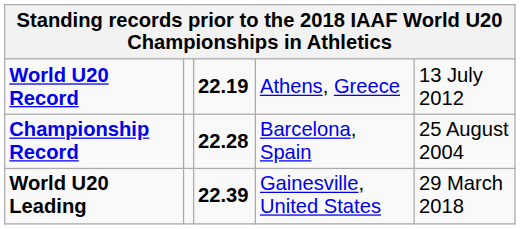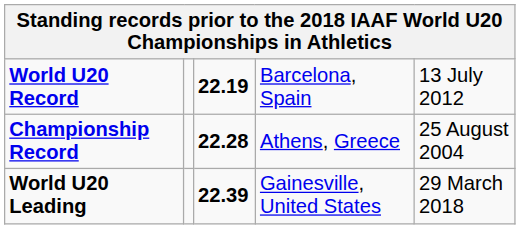World U20 Record | column 4: Athens, Greece -> Barcelona, Spain
Championship Record | column 4: Barcelona, Spain -> Athens, Greece
